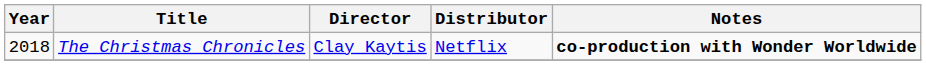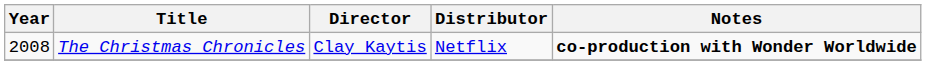The Christmas Chronicles | Year: 2018 -> 2008
